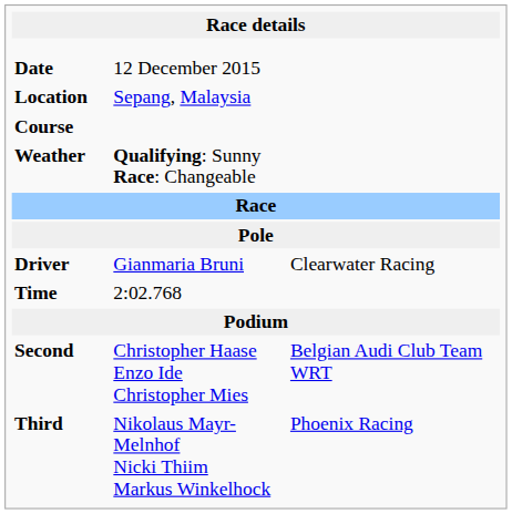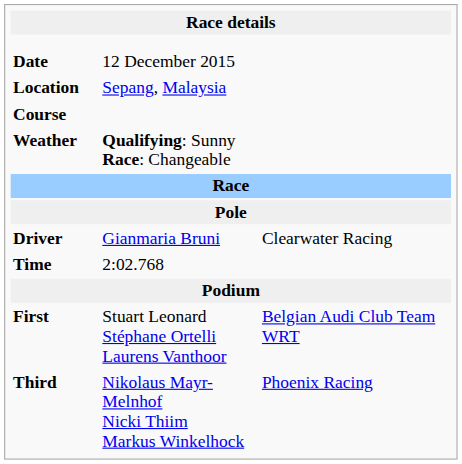+ row: First | Stuart Leonard Stéphane Ortelli Laurens Vanthoor | Belgian Audi Club Team WRT
- row: Second | Christopher Haase Enzo Ide Christopher Mies | Belgian Audi Club Team WRT
